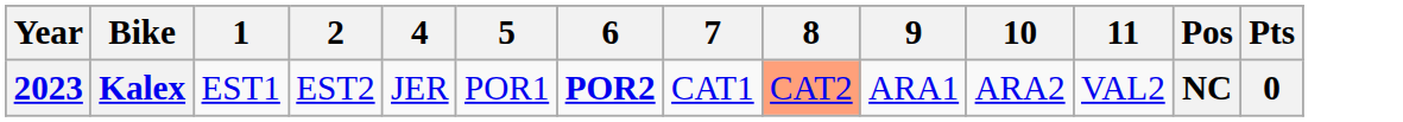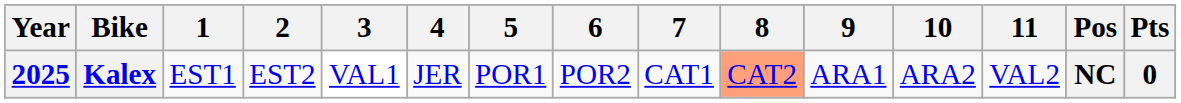+ column: 3 | VAL1
Kalex | Year: 2023 -> 2025
Kalex | 6: bold -> normal
